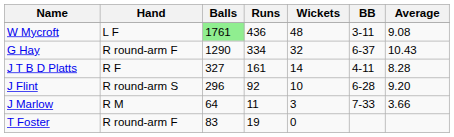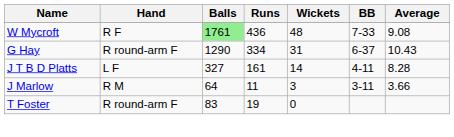W Mycroft | Hand: L F -> R F
W Mycroft | BB: 3-11 -> 7-33
G Hay | Wickets: 32 -> 31
J T B D Platts | Hand: R F -> L F
- row: J Flint | R round-arm S | 296 | 92 | 10 | 6-28 | 9.20
J Marlow | BB: 7-33 -> 3-11
